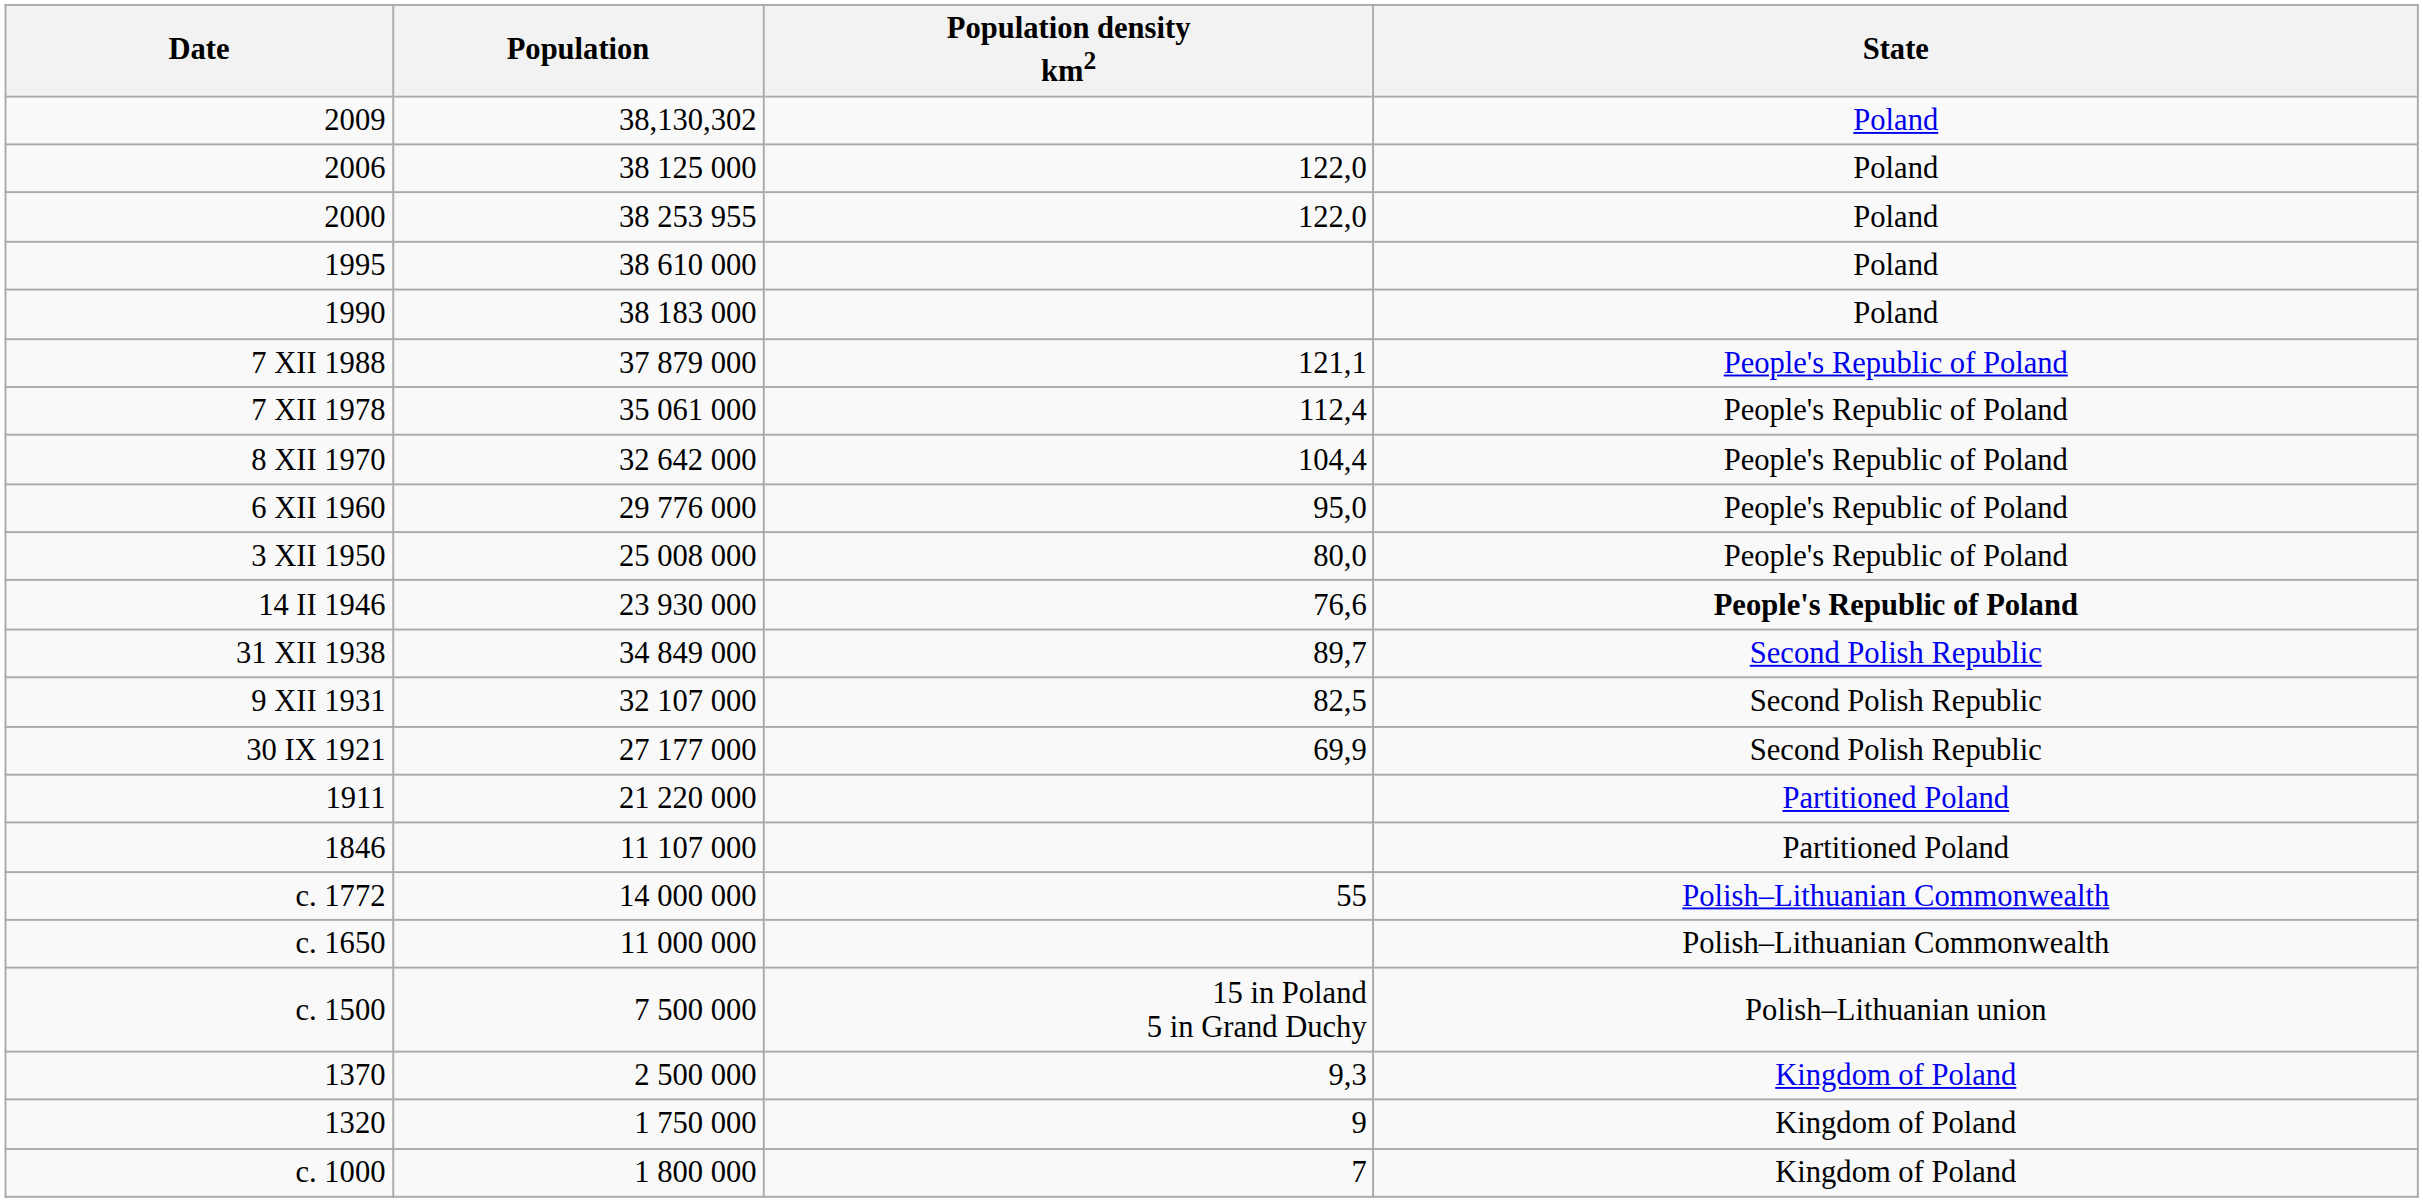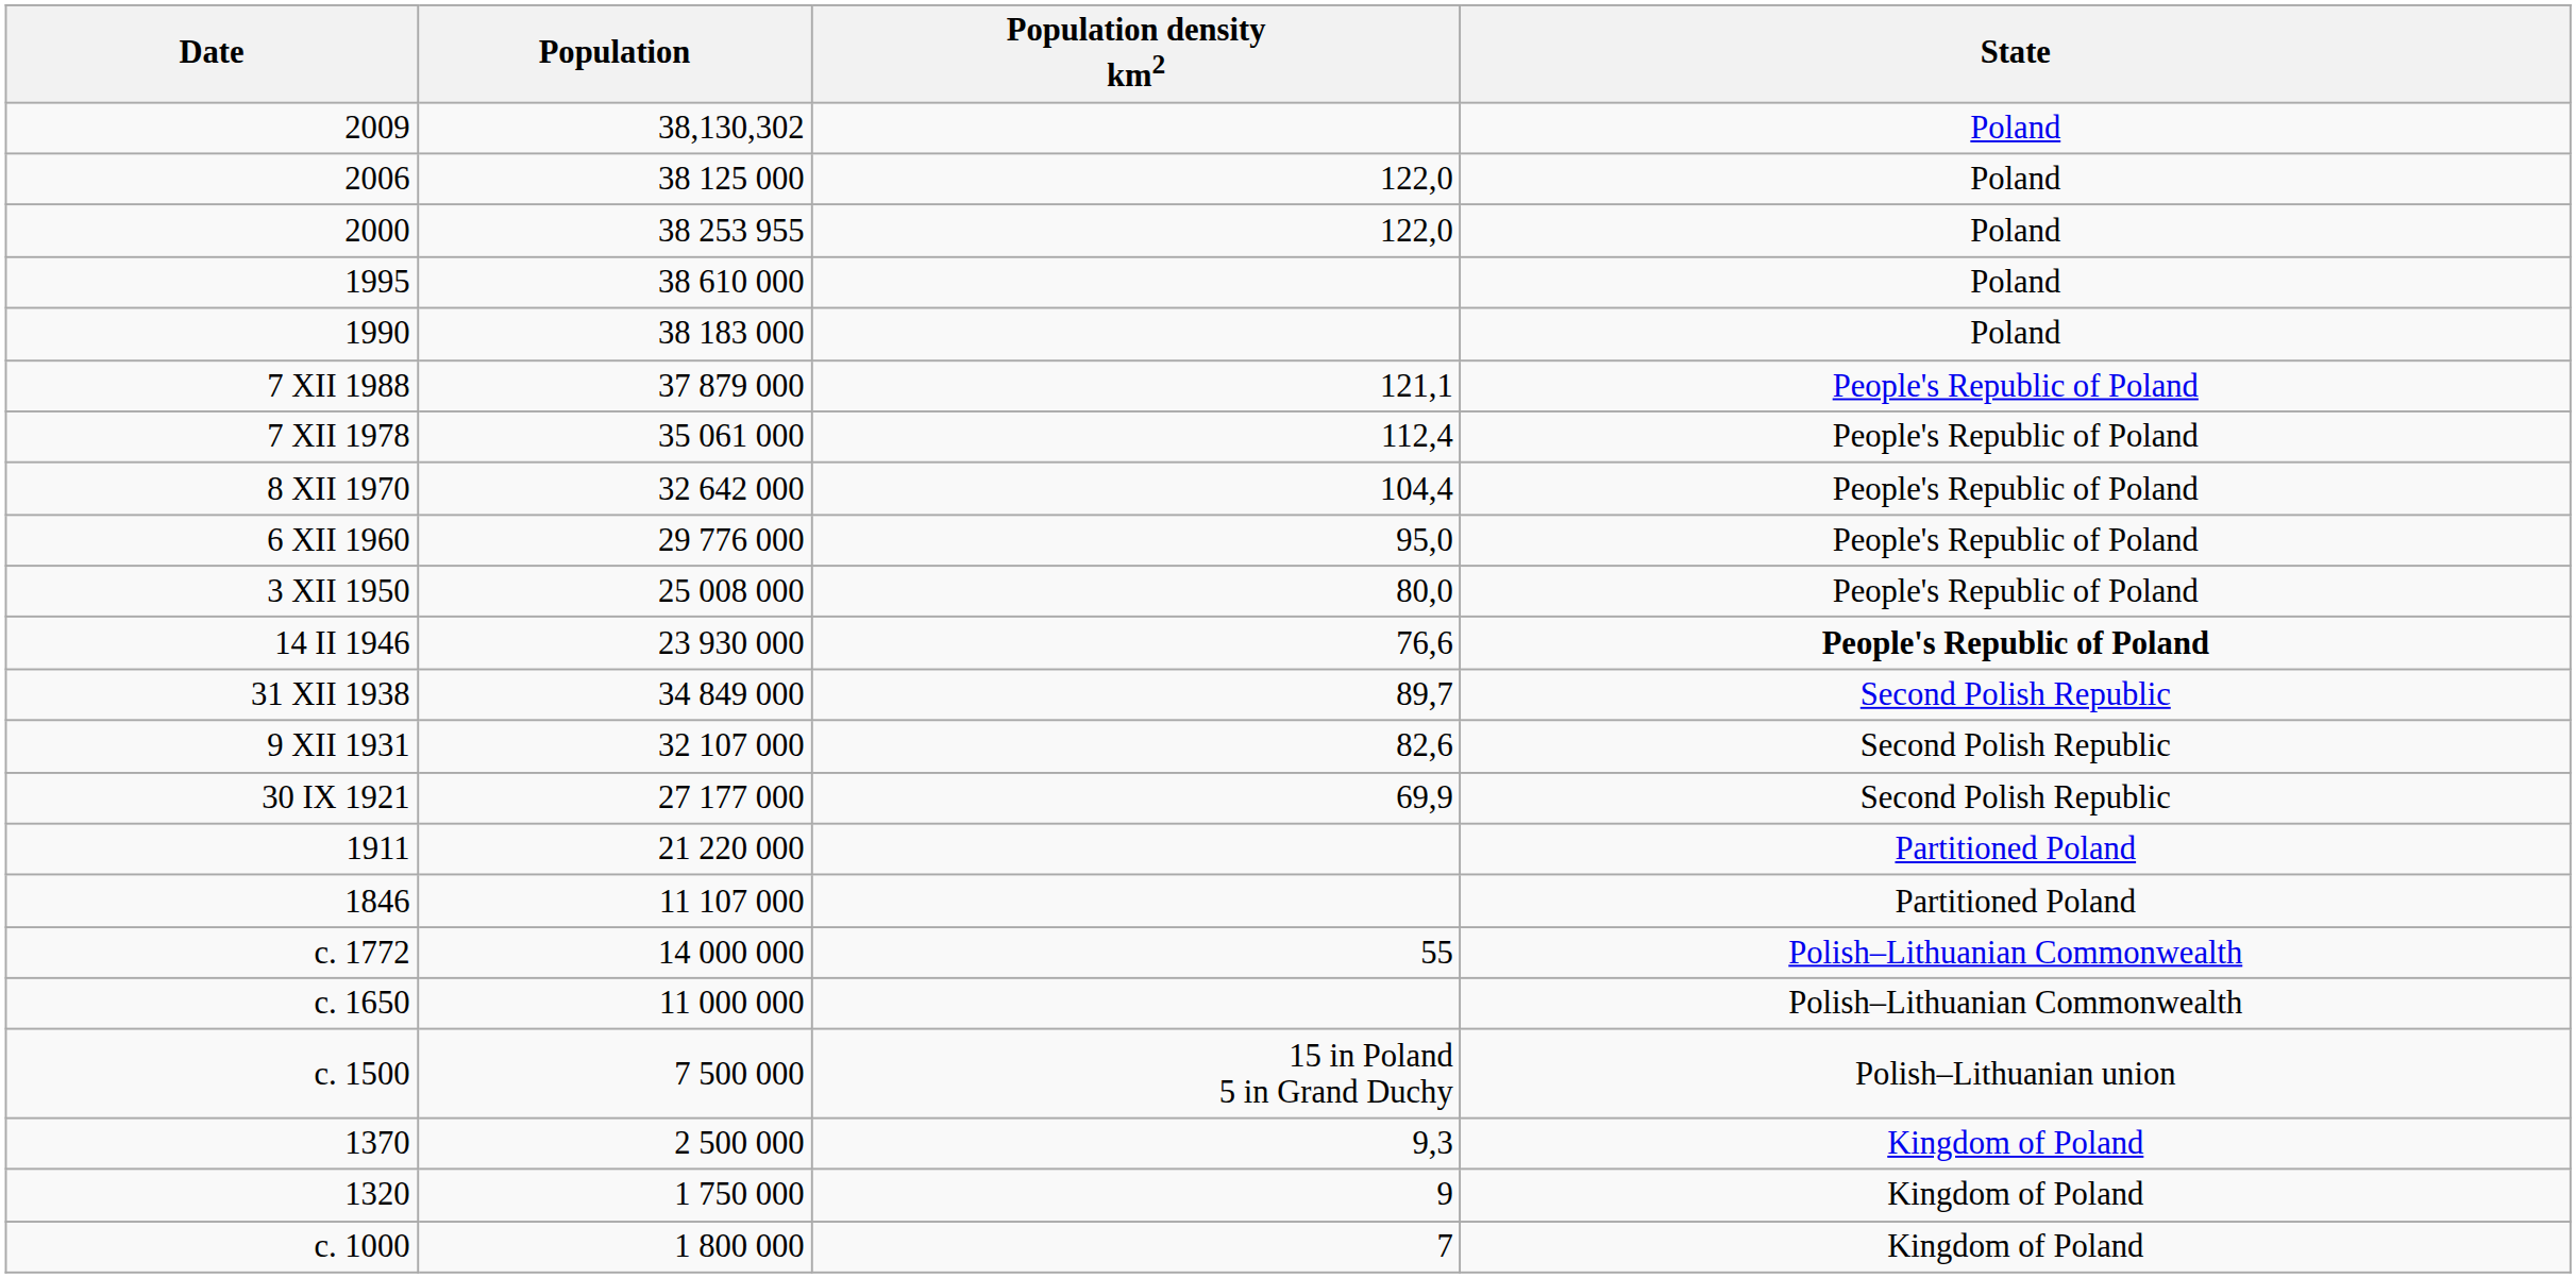9 XII 1931 | Population density km2: 82,5 -> 82,6
